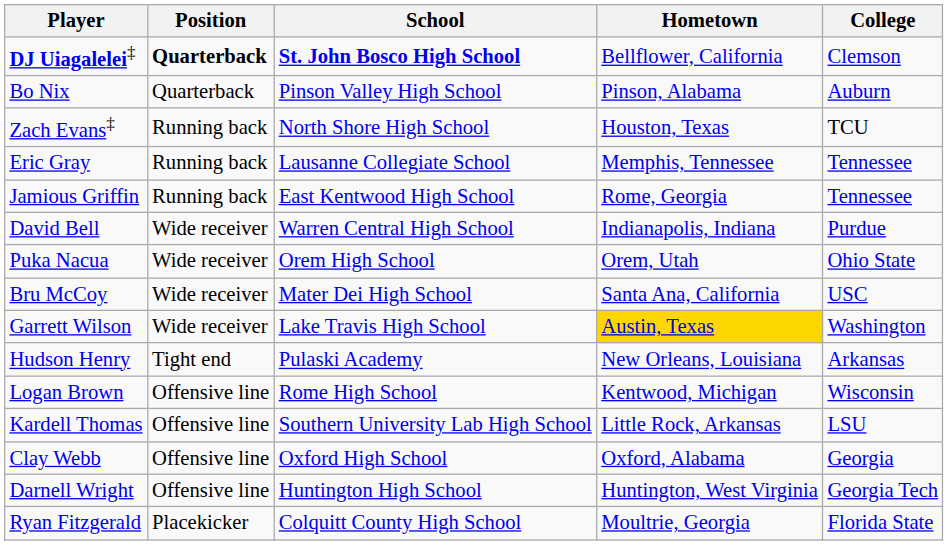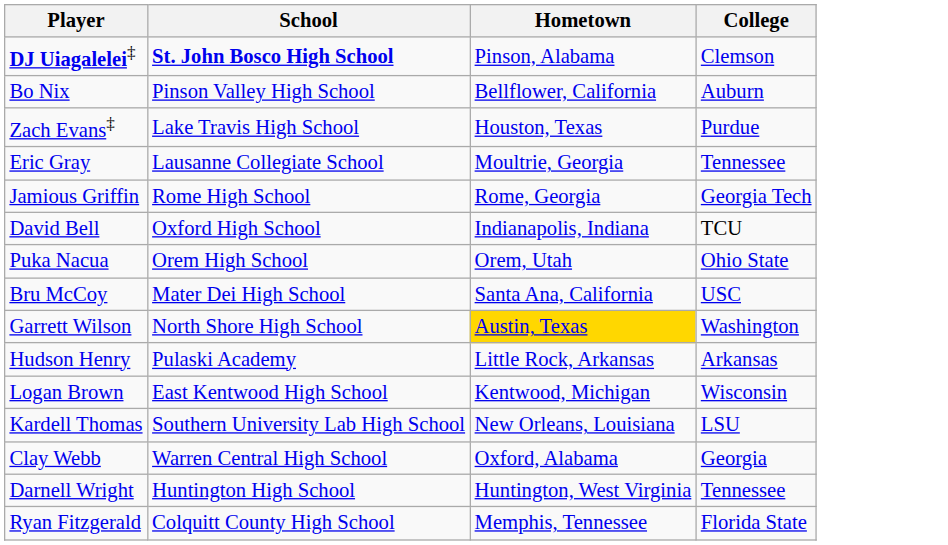- column: Position | Quarterback | Quarterback | Running back | Running back | Running back | Wide receiver | Wide receiver | Wide receiver | Wide receiver | Tight end | Offensive line | Offensive line | Offensive line | Offensive line | Placekicker
DJ Uiagalelei‡ | Hometown: Bellflower, California -> Pinson, Alabama
Bo Nix | Hometown: Pinson, Alabama -> Bellflower, California
Zach Evans‡ | School: North Shore High School -> Lake Travis High School
Zach Evans‡ | College: TCU -> Purdue
Eric Gray | Hometown: Memphis, Tennessee -> Moultrie, Georgia
Jamious Griffin | School: East Kentwood High School -> Rome High School
Jamious Griffin | College: Tennessee -> Georgia Tech
David Bell | School: Warren Central High School -> Oxford High School
David Bell | College: Purdue -> TCU
Garrett Wilson | School: Lake Travis High School -> North Shore High School
Hudson Henry | Hometown: New Orleans, Louisiana -> Little Rock, Arkansas
Logan Brown | School: Rome High School -> East Kentwood High School
Kardell Thomas | Hometown: Little Rock, Arkansas -> New Orleans, Louisiana
Clay Webb | School: Oxford High School -> Warren Central High School
Darnell Wright | College: Georgia Tech -> Tennessee
Ryan Fitzgerald | Hometown: Moultrie, Georgia -> Memphis, Tennessee
